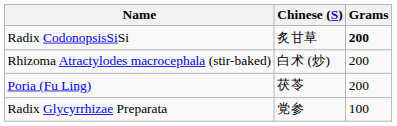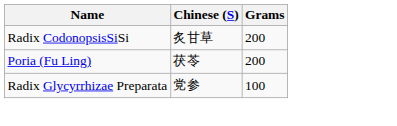Radix CodonopsisSiSi | Grams: bold -> normal
- row: Rhizoma Atractylodes macrocephala (stir-baked) | 白术 (炒) | 200
